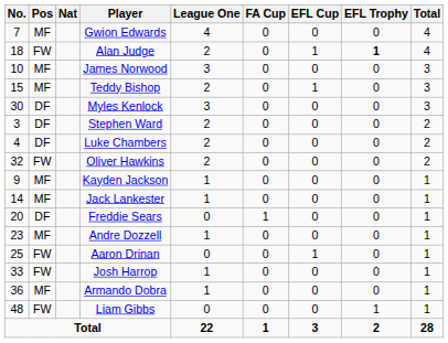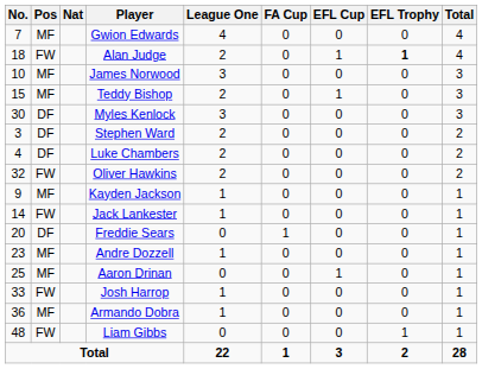Jack Lankester | Pos: MF -> FW
Aaron Drinan | Pos: FW -> MF
